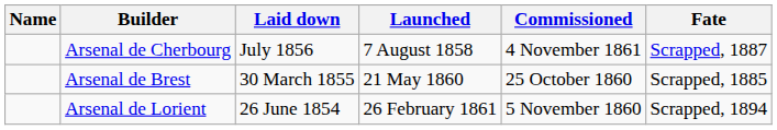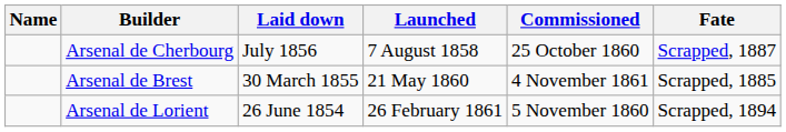Arsenal de Cherbourg | Commissioned: 4 November 1861 -> 25 October 1860
Arsenal de Brest | Commissioned: 25 October 1860 -> 4 November 1861
